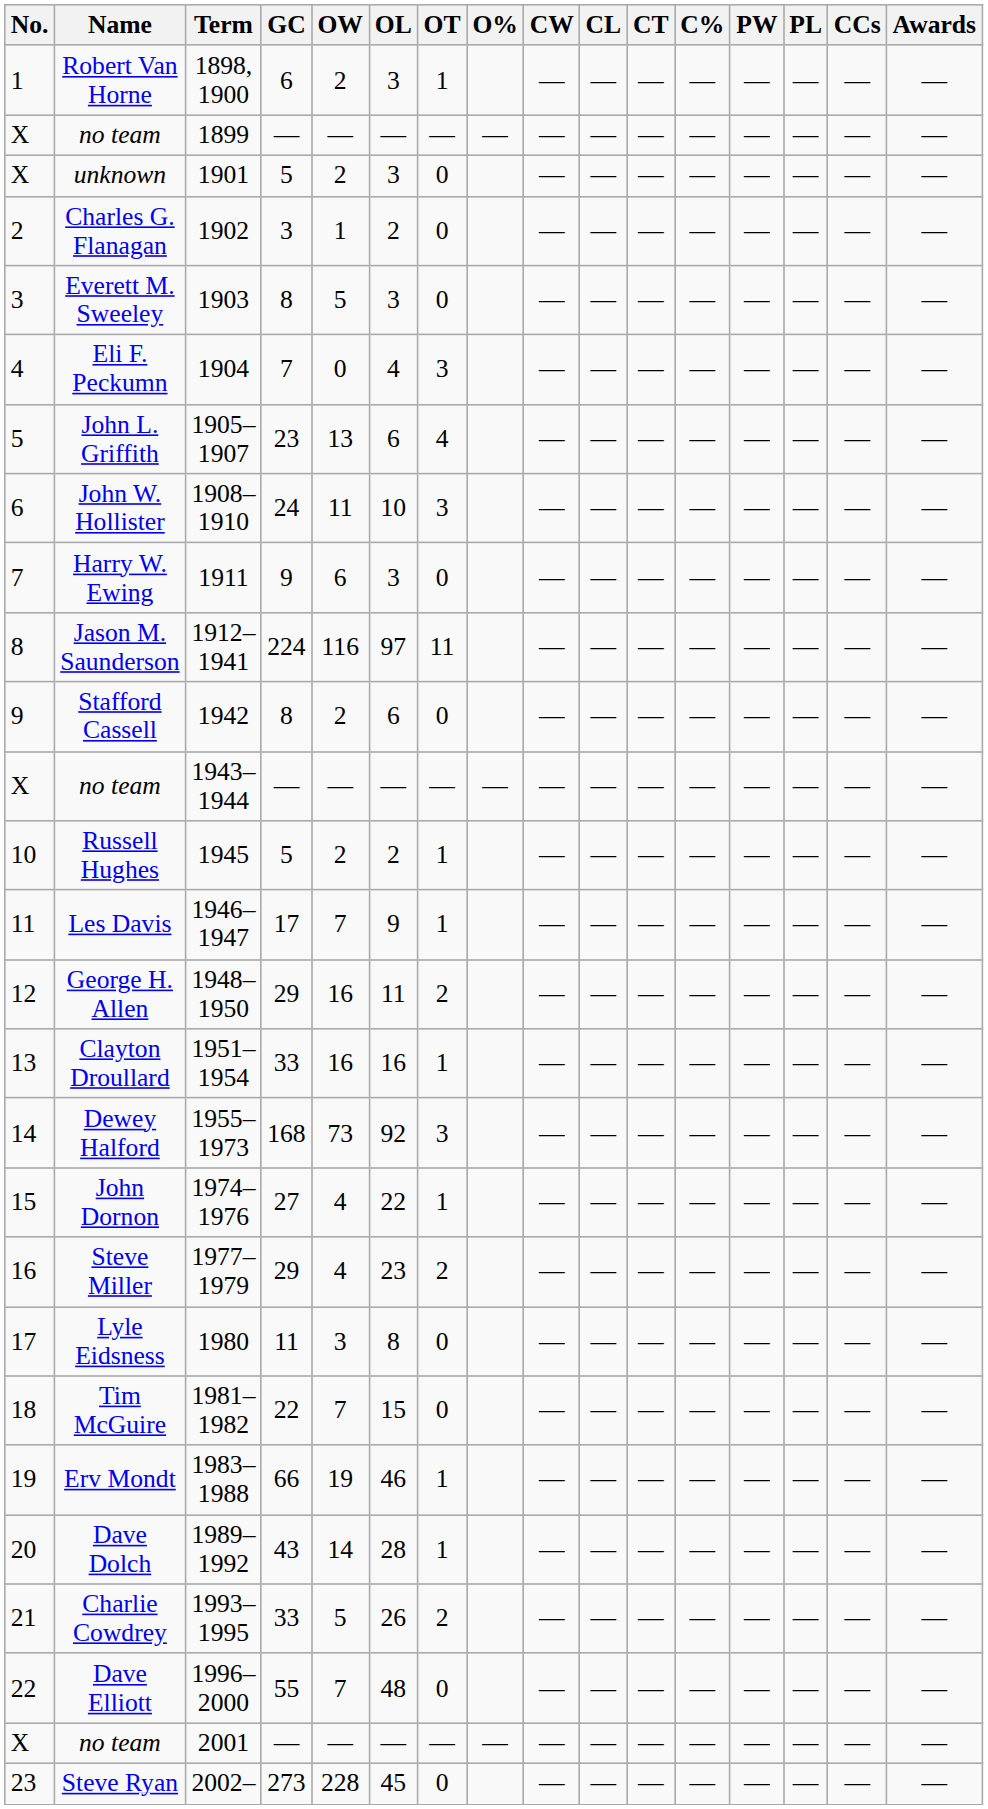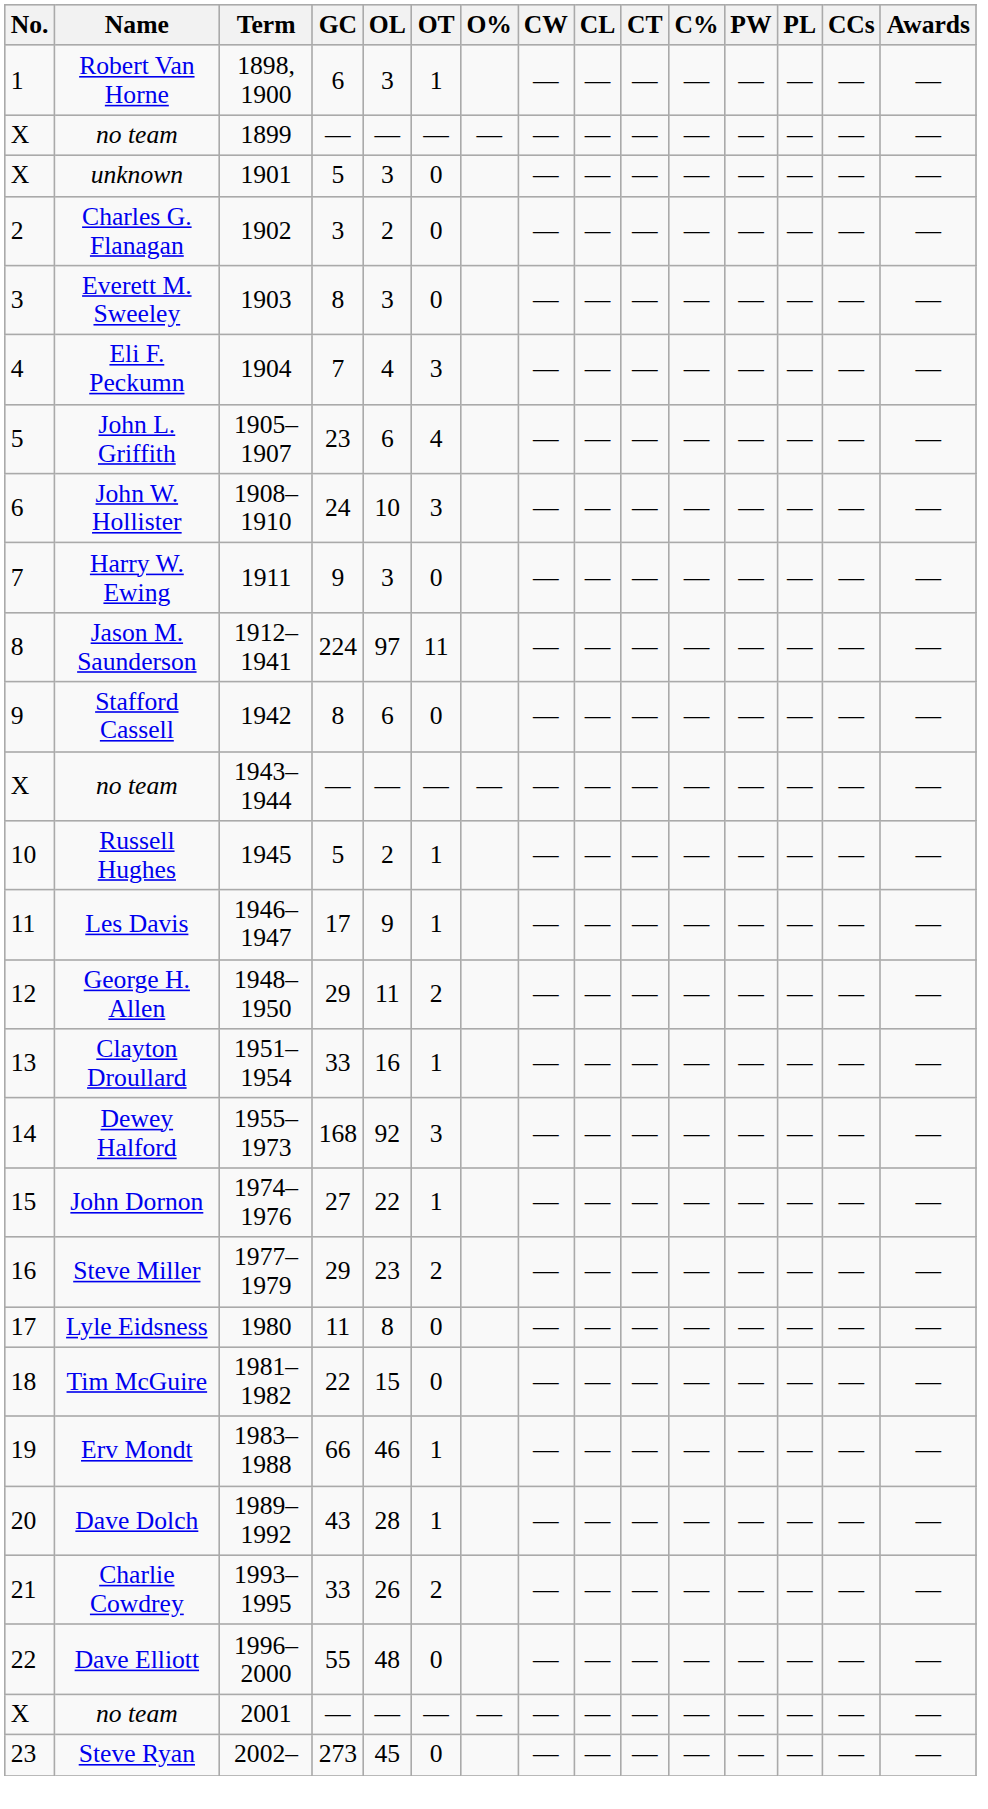- column: OW | 2 | — | 2 | 1 | 5 | 0 | 13 | 11 | 6 | 116 | 2 | — | 2 | 7 | 16 | 16 | 73 | 4 | 4 | 3 | 7 | 19 | 14 | 5 | 7 | — | 228
